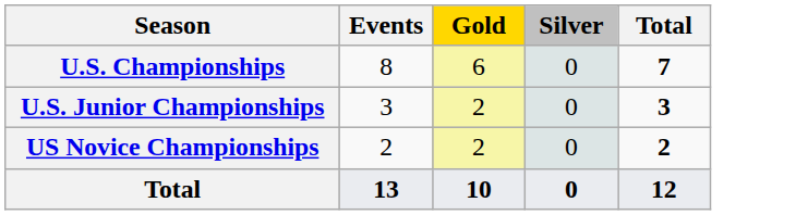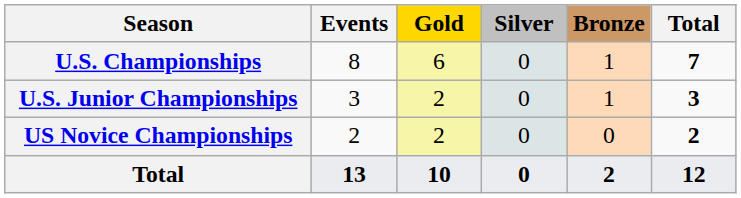+ column: Bronze | 1 | 1 | 0 | 2
